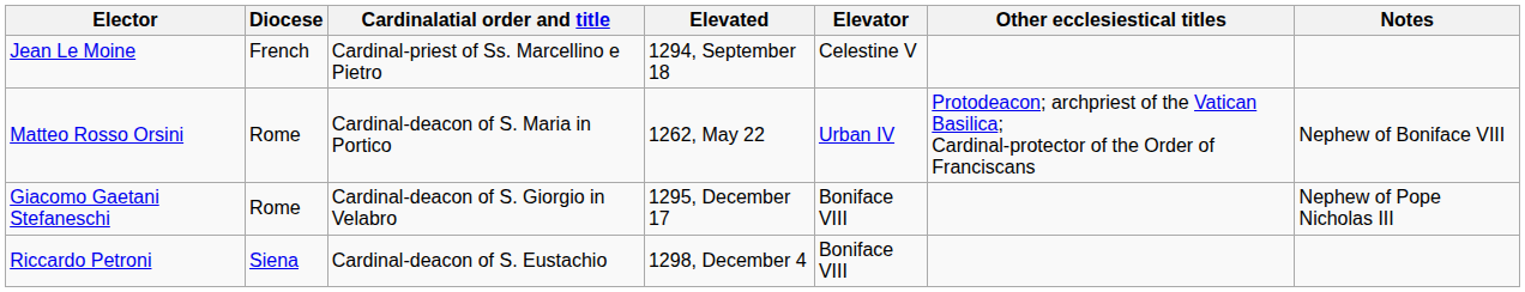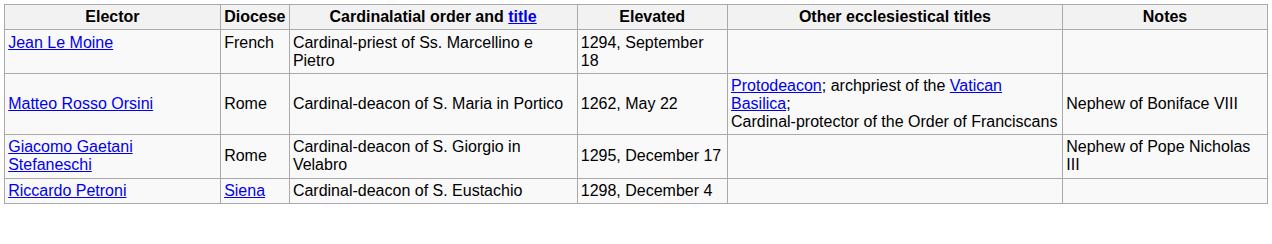- column: Elevator | Celestine V | Urban IV | Boniface VIII | Boniface VIII
